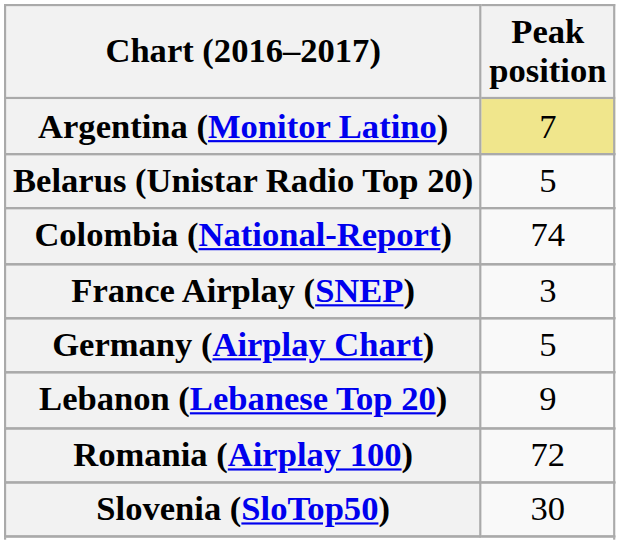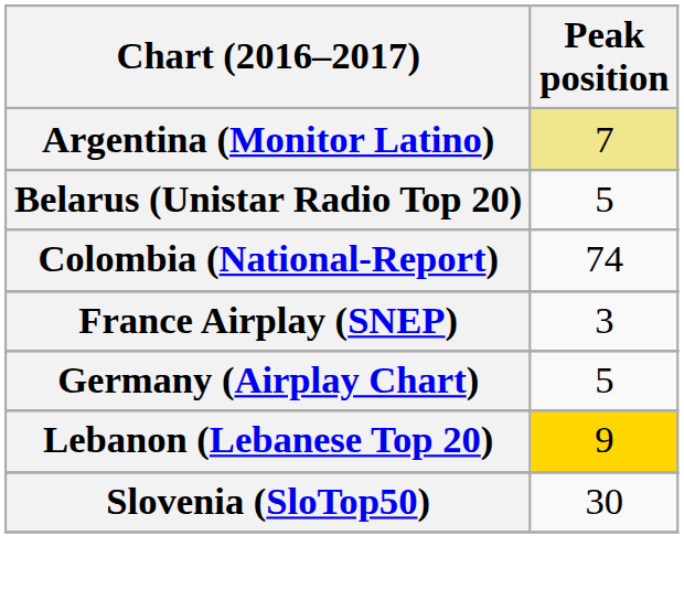Lebanon (Lebanese Top 20) | Peak position: no background -> gold background
- row: Romania (Airplay 100) | 72
